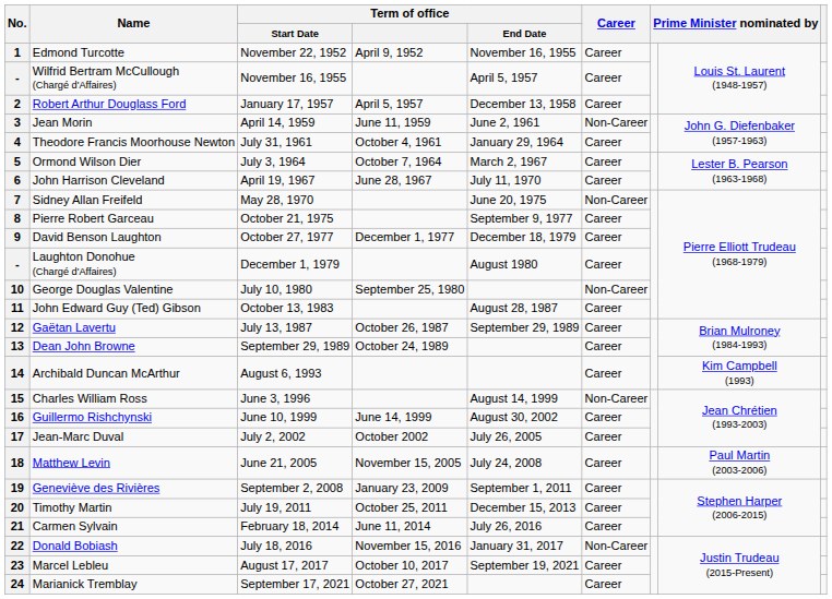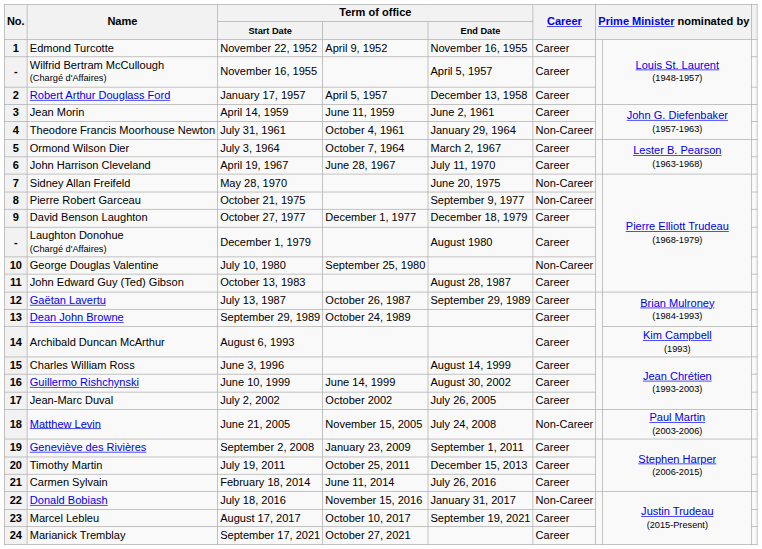3 | Career: Non-Career -> Career
4 | Career: Career -> Non-Career
8 | Career: Career -> Non-Career
15 | Career: Non-Career -> Career
18 | Career: Career -> Non-Career
